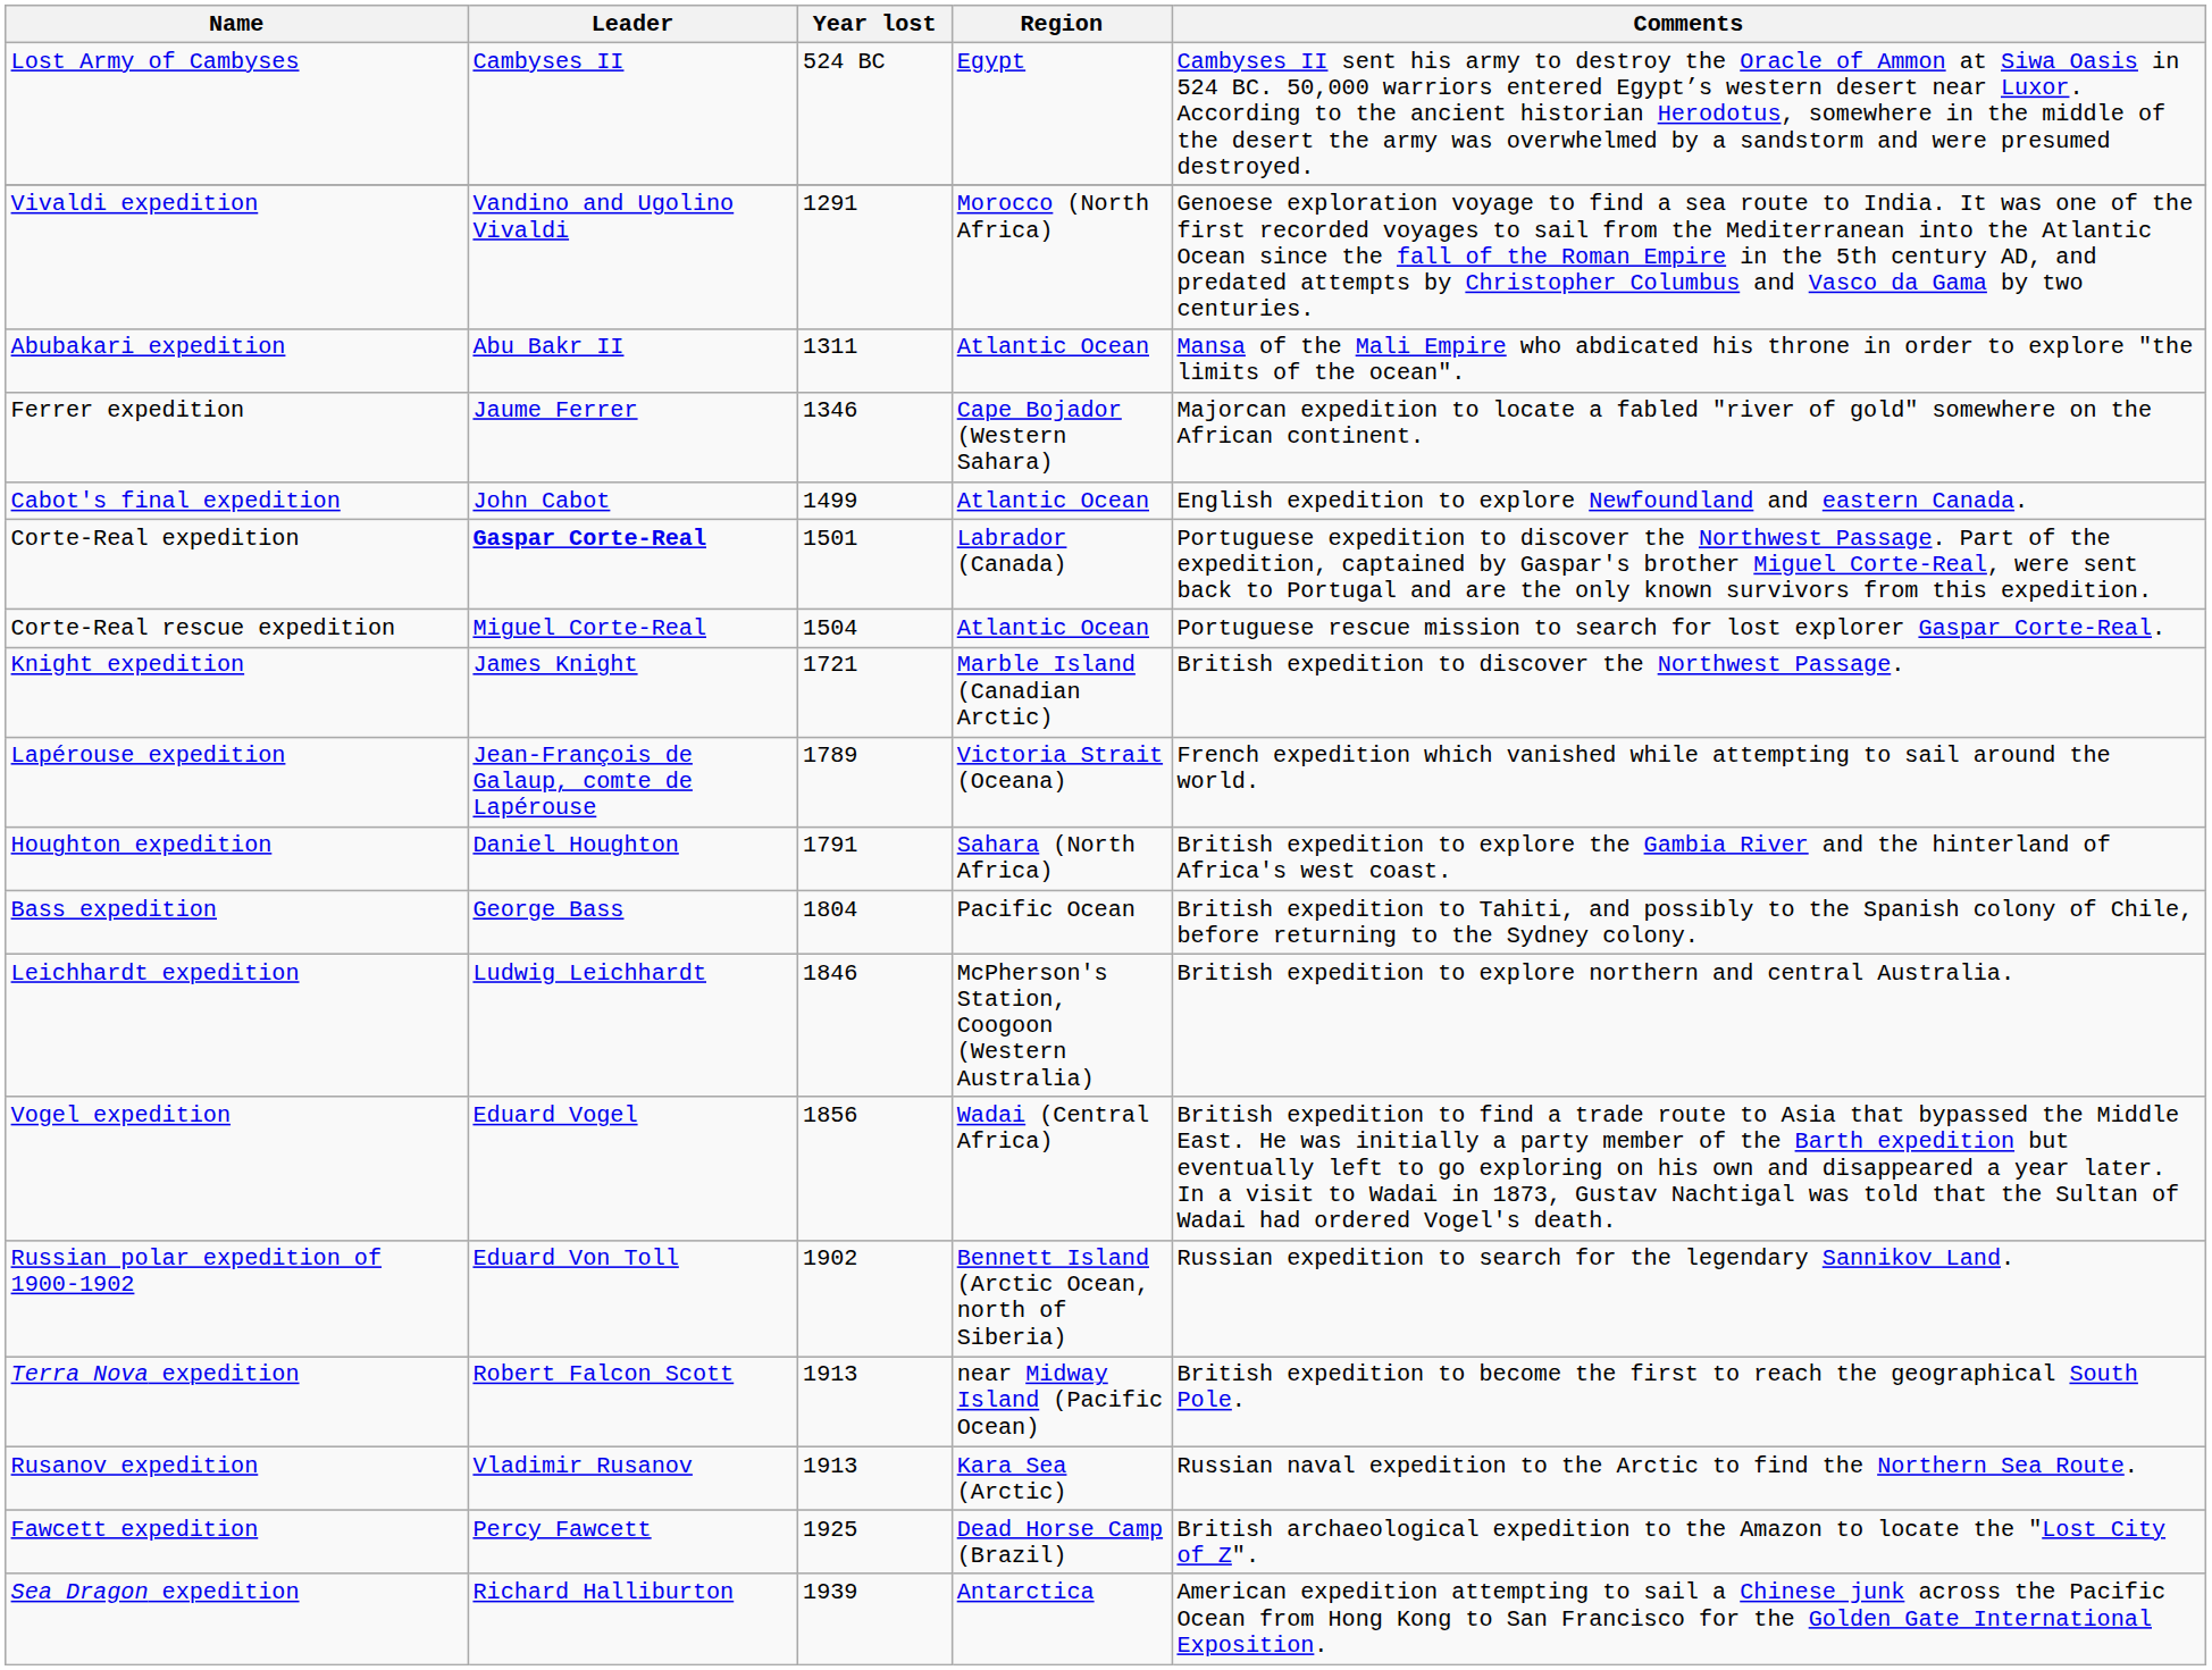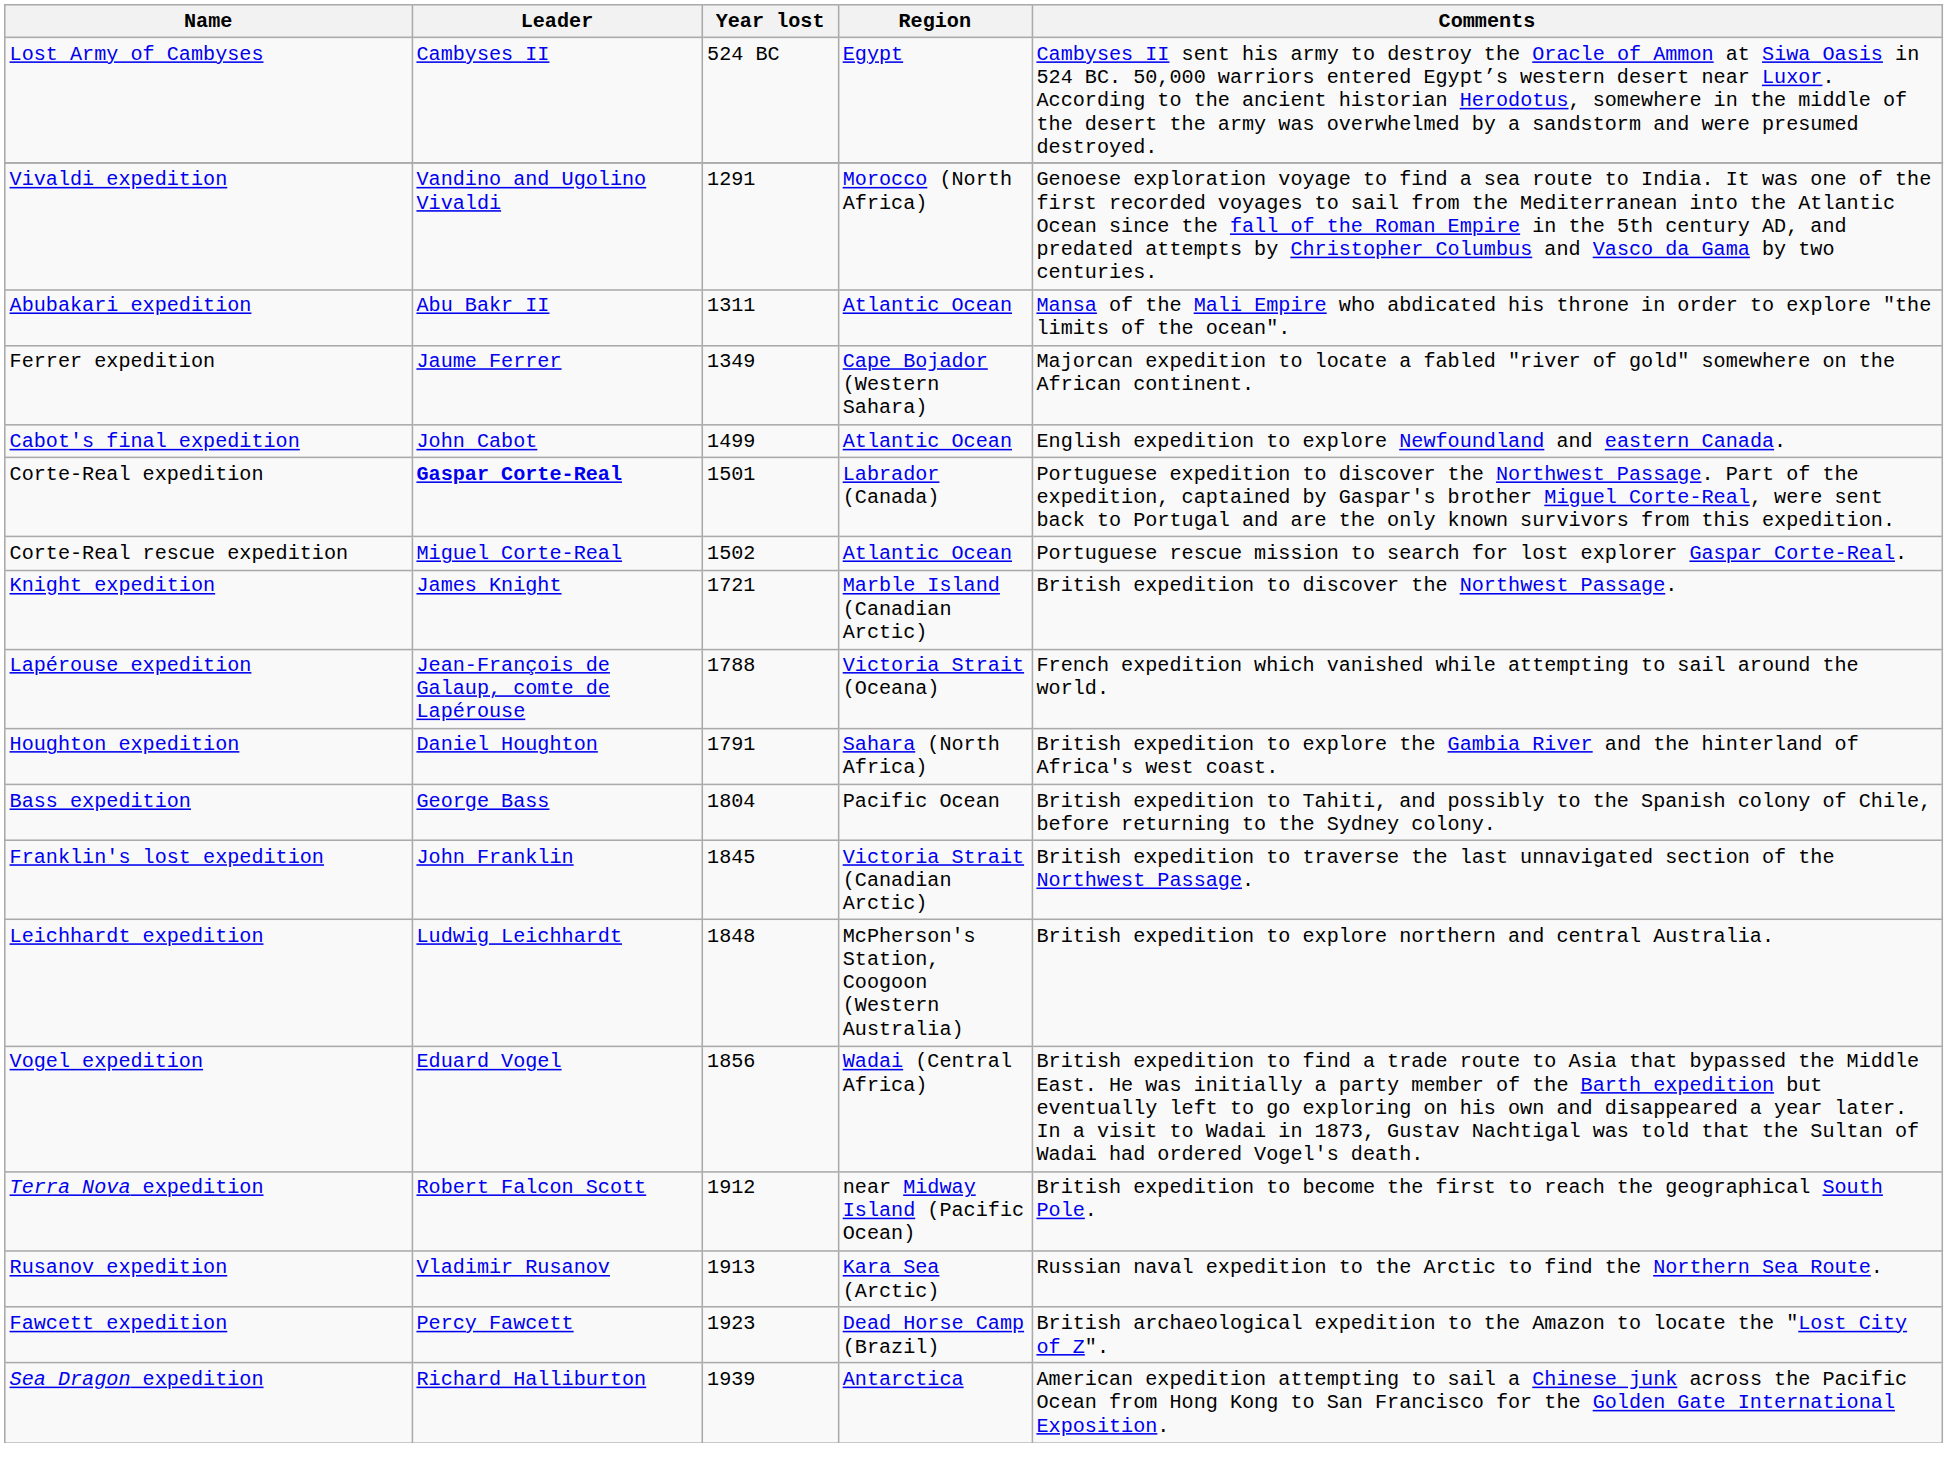Ferrer expedition | Year lost: 1346 -> 1349
Corte-Real rescue expedition | Year lost: 1504 -> 1502
Lapérouse expedition | Year lost: 1789 -> 1788
+ row: Franklin's lost expedition | John Franklin | 1845 | Victoria Strait (Canadian Arctic) | British expedition to traverse the last unnavigated section of the Northwest Passage.
Leichhardt expedition | Year lost: 1846 -> 1848
- row: Russian polar expedition of 1900-1902 | Eduard Von Toll | 1902 | Bennett Island (Arctic Ocean, north of Siberia) | Russian expedition to search for the legendary Sannikov Land.
Terra Nova expedition | Year lost: 1913 -> 1912
Fawcett expedition | Year lost: 1925 -> 1923
